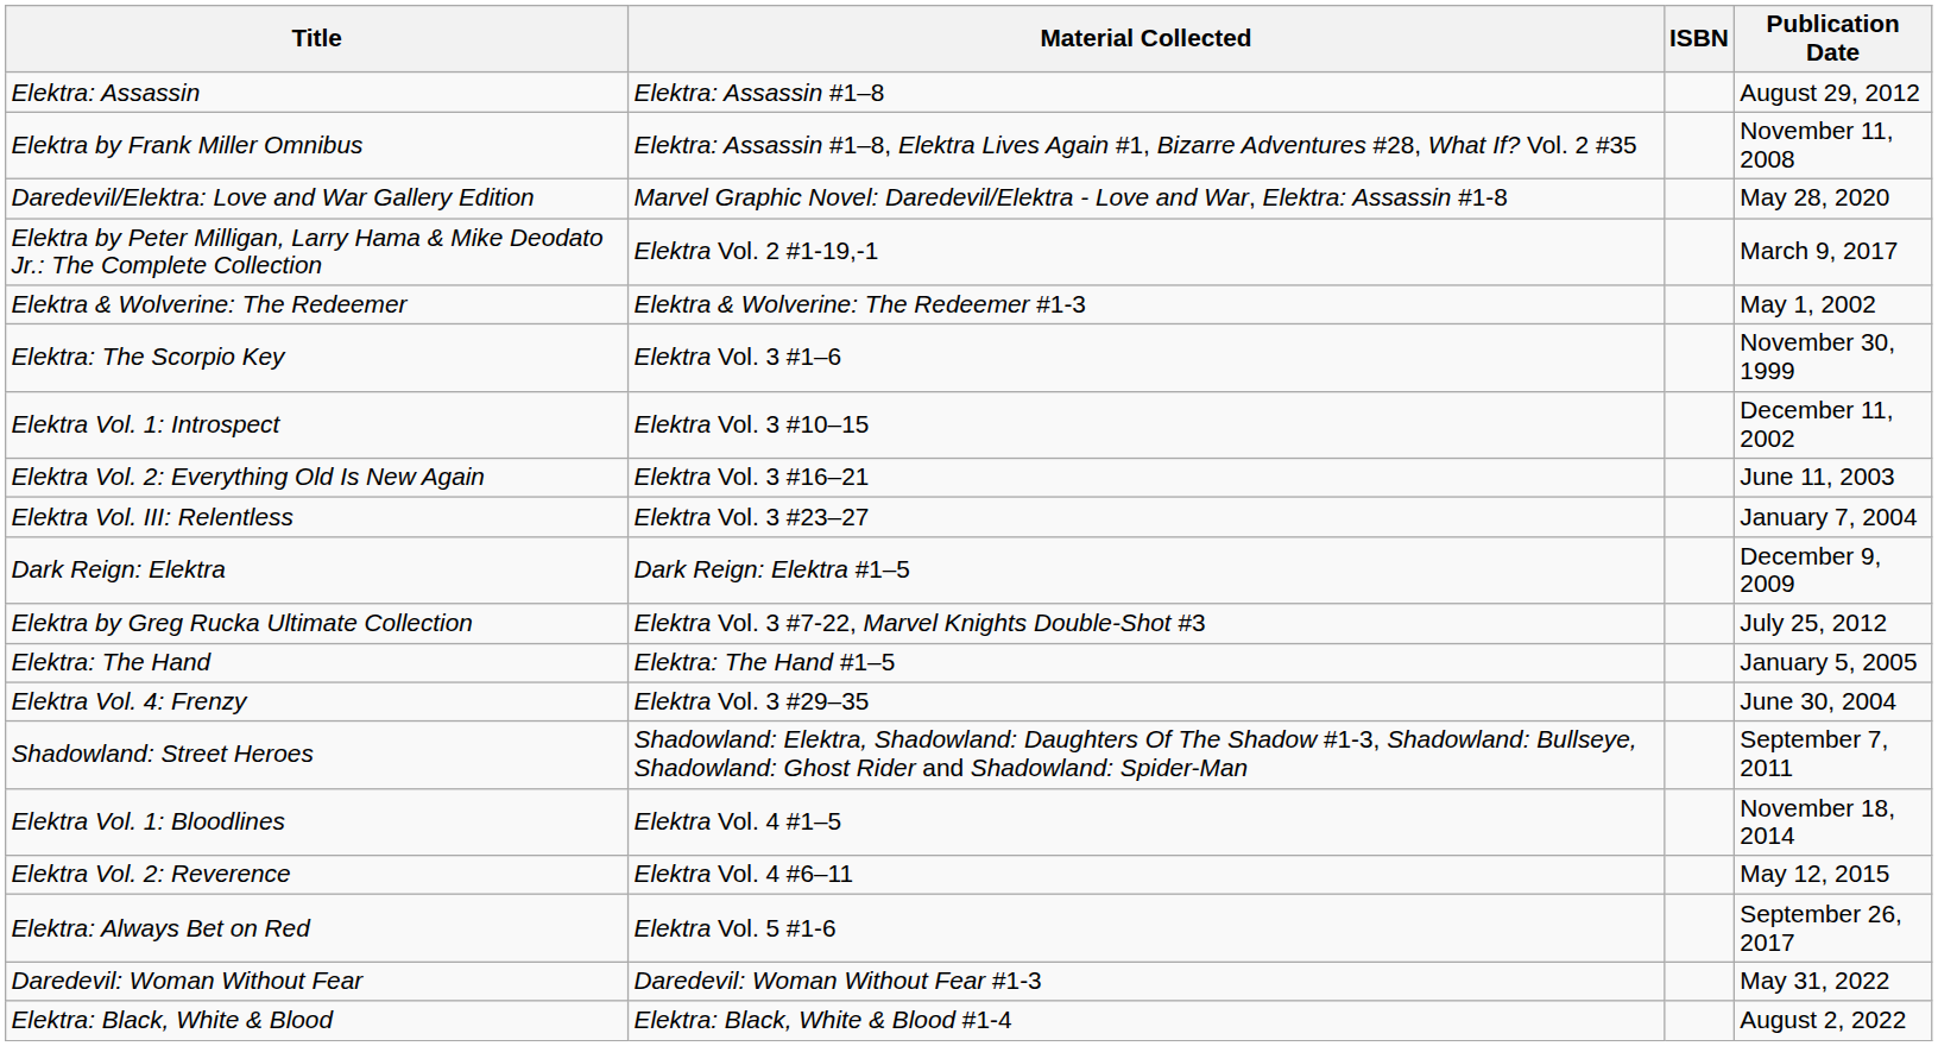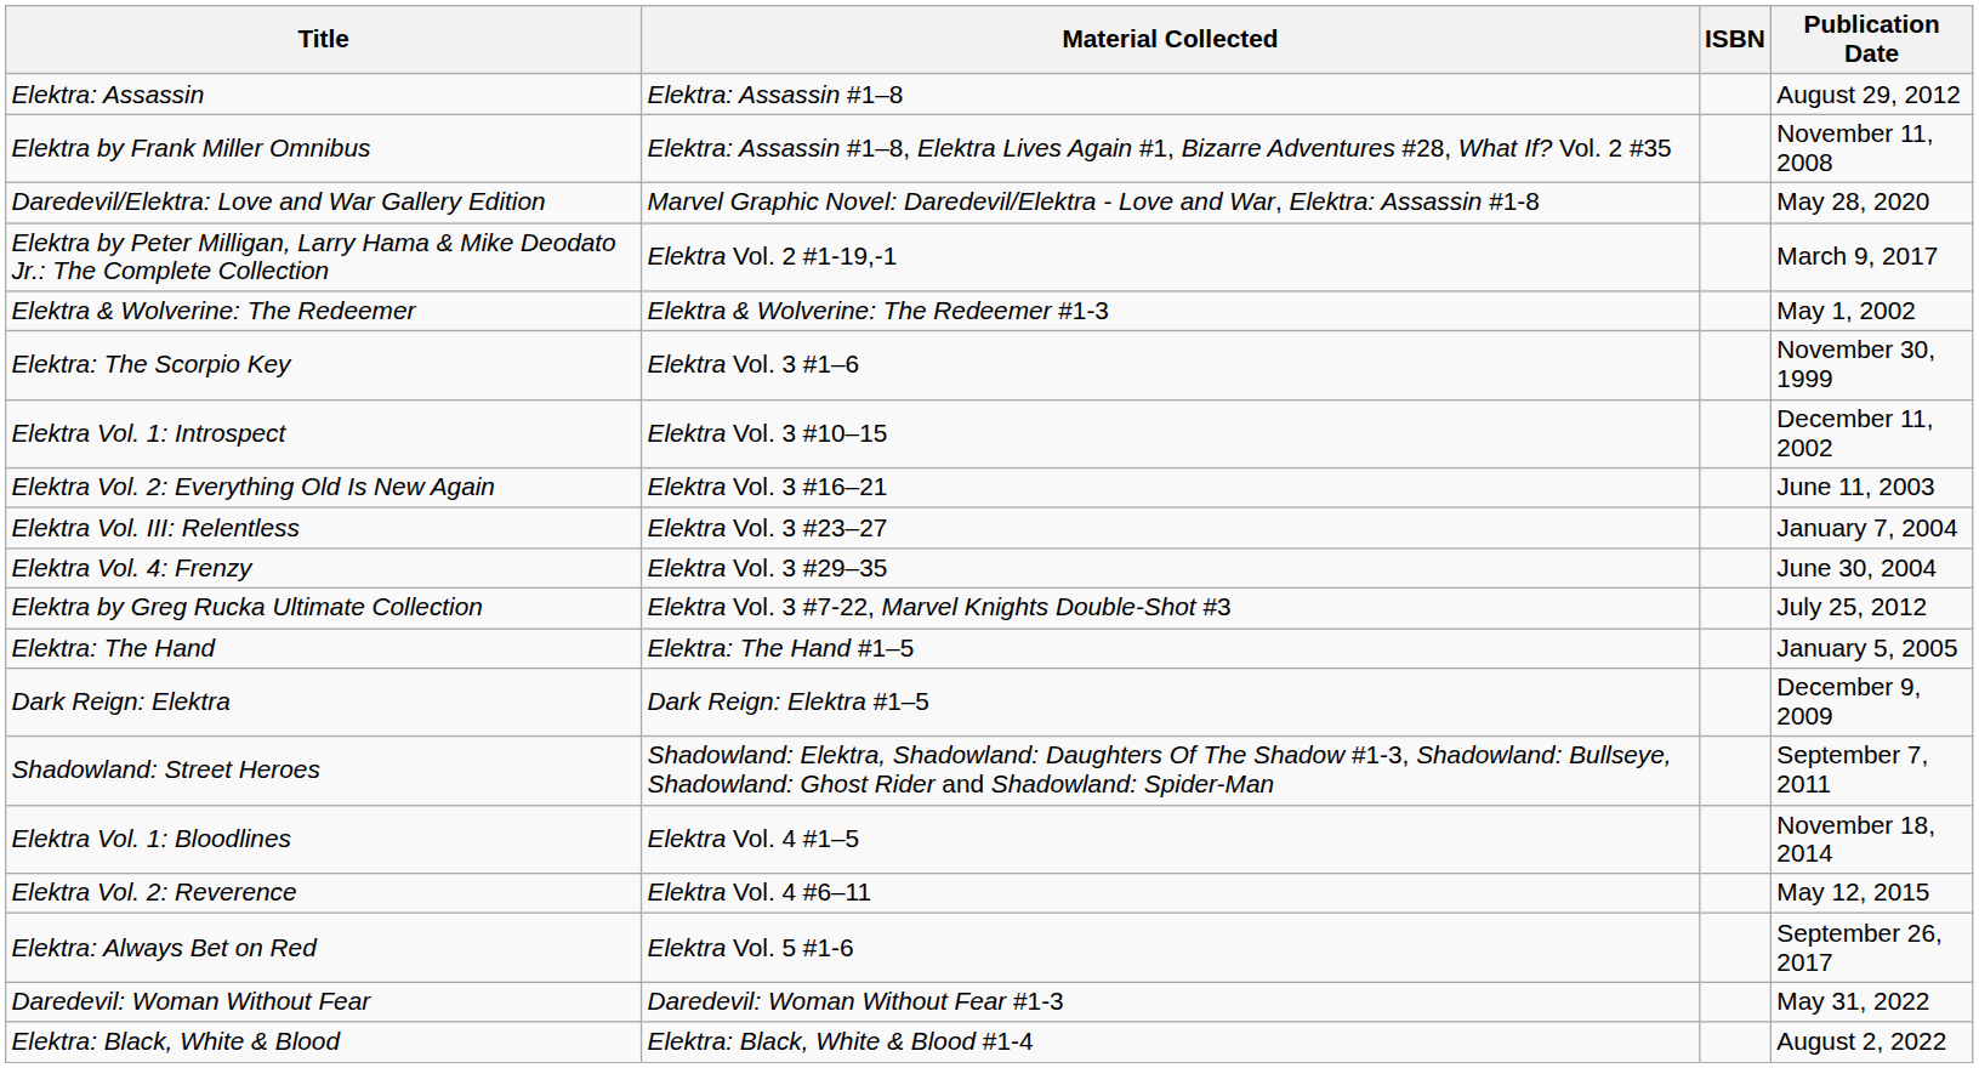rows swapped: Elektra Vol. 4: Frenzy <-> Dark Reign: Elektra
